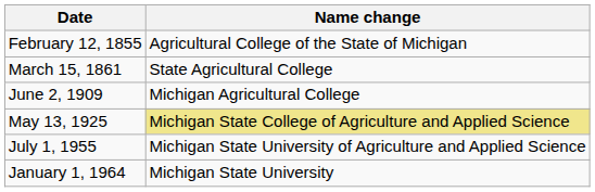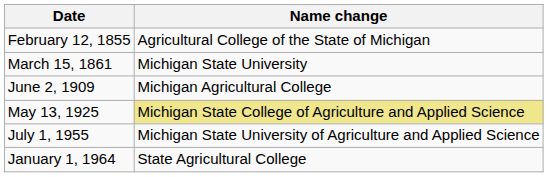March 15, 1861 | Name change: State Agricultural College -> Michigan State University
January 1, 1964 | Name change: Michigan State University -> State Agricultural College
